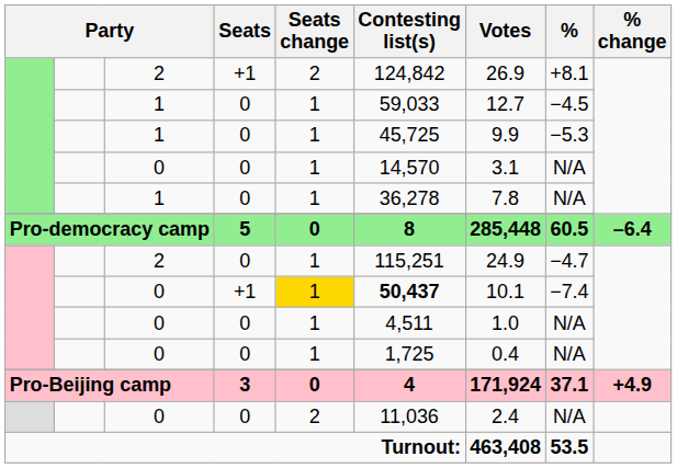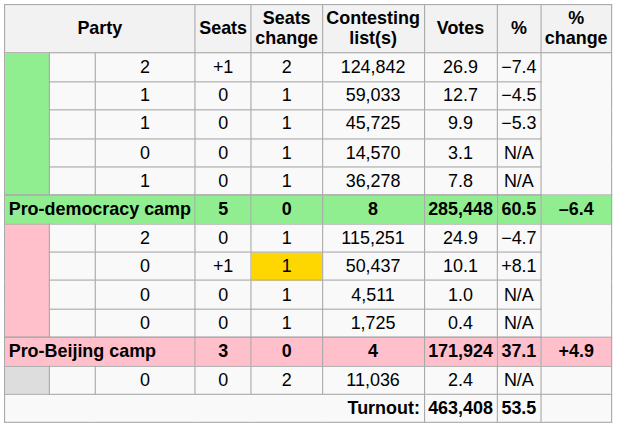2 / +1 | %: +8.1 -> −7.4
0 / +1 | Contesting list(s): bold -> normal
0 / +1 | %: −7.4 -> +8.1
